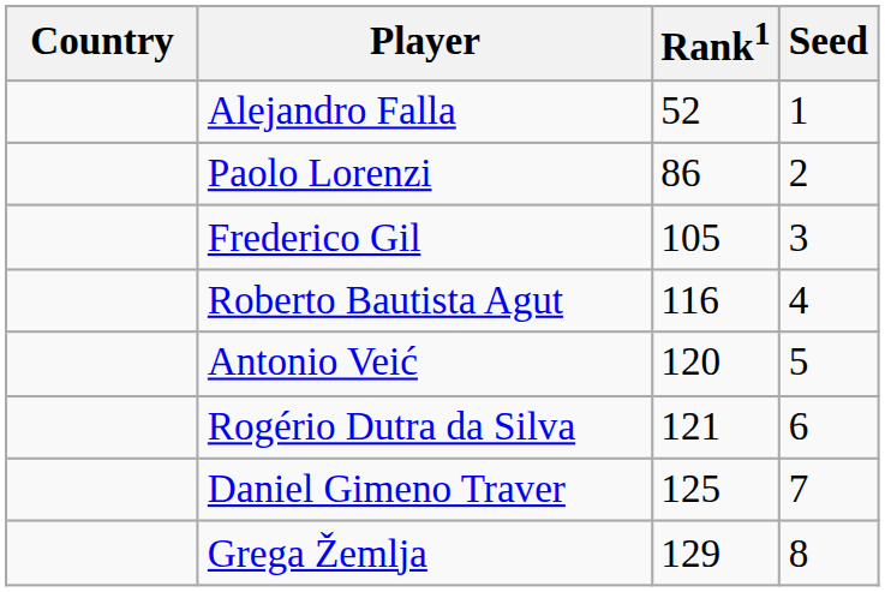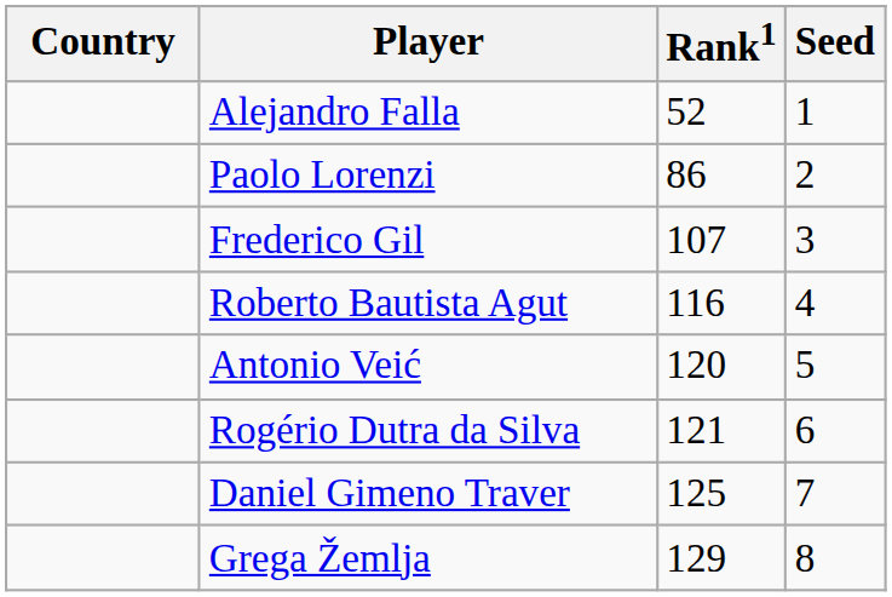Frederico Gil | Rank1: 105 -> 107
